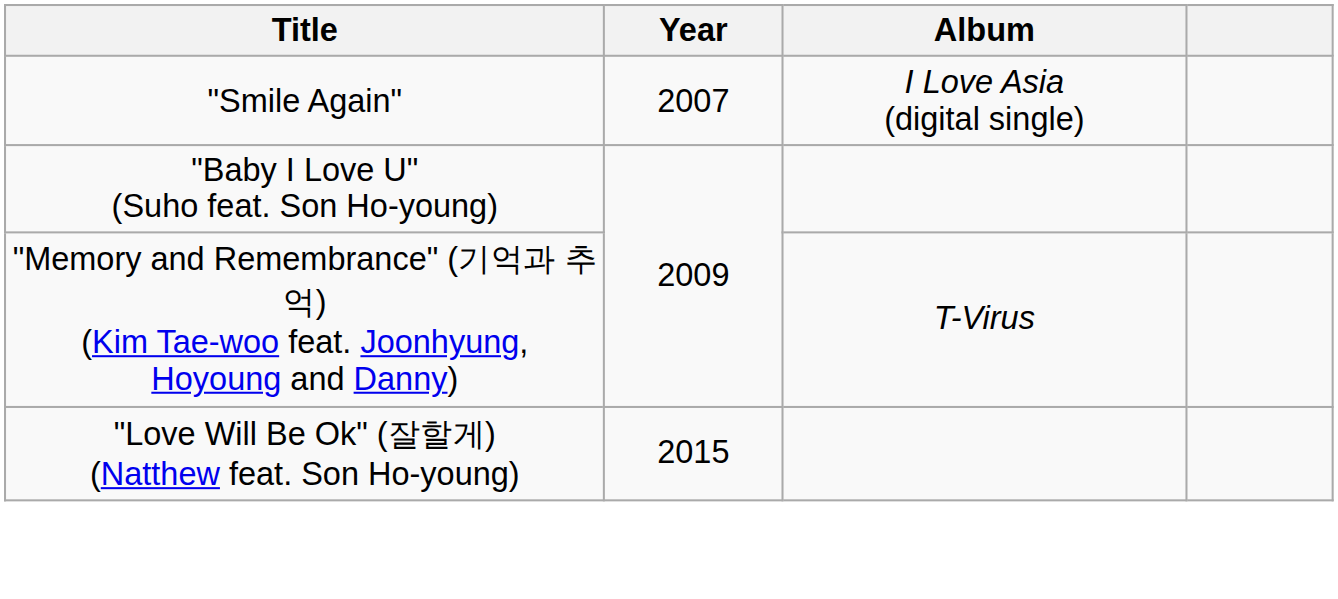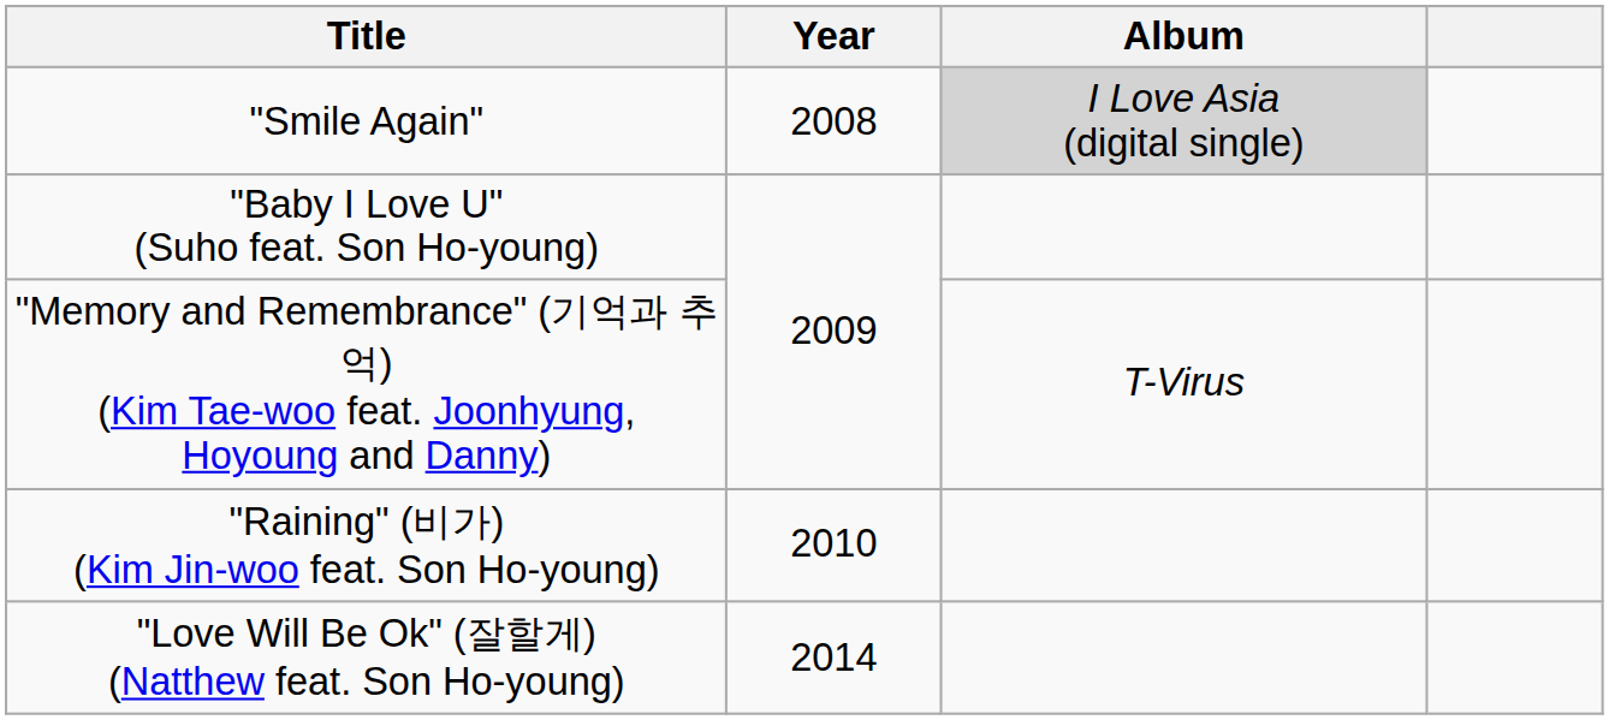"Smile Again" | Year: 2007 -> 2008
"Smile Again" | Album: no background -> lightgrey background
+ row: "Raining" (비가) (Kim Jin-woo feat. Son Ho-young) | 2010
"Love Will Be Ok" (잘할게) (Natthew feat. Son Ho-young) | Year: 2015 -> 2014
